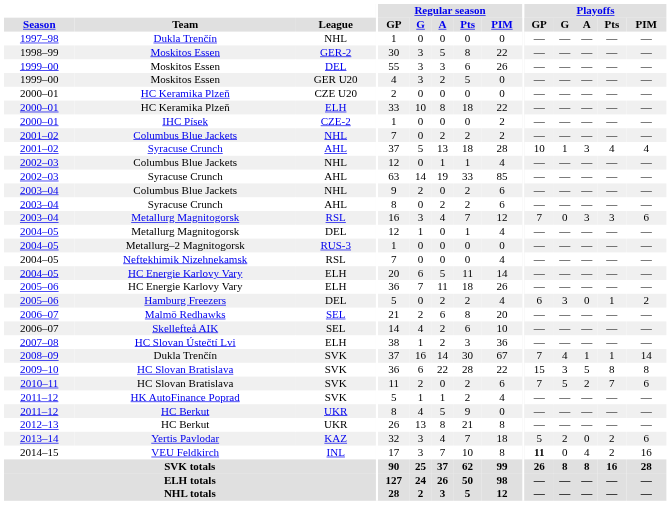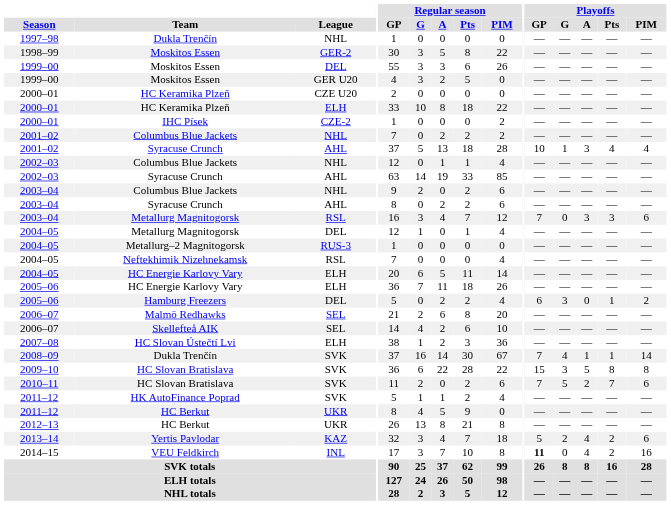Yertis Pavlodar | Playoffs / A: 0 -> 4
